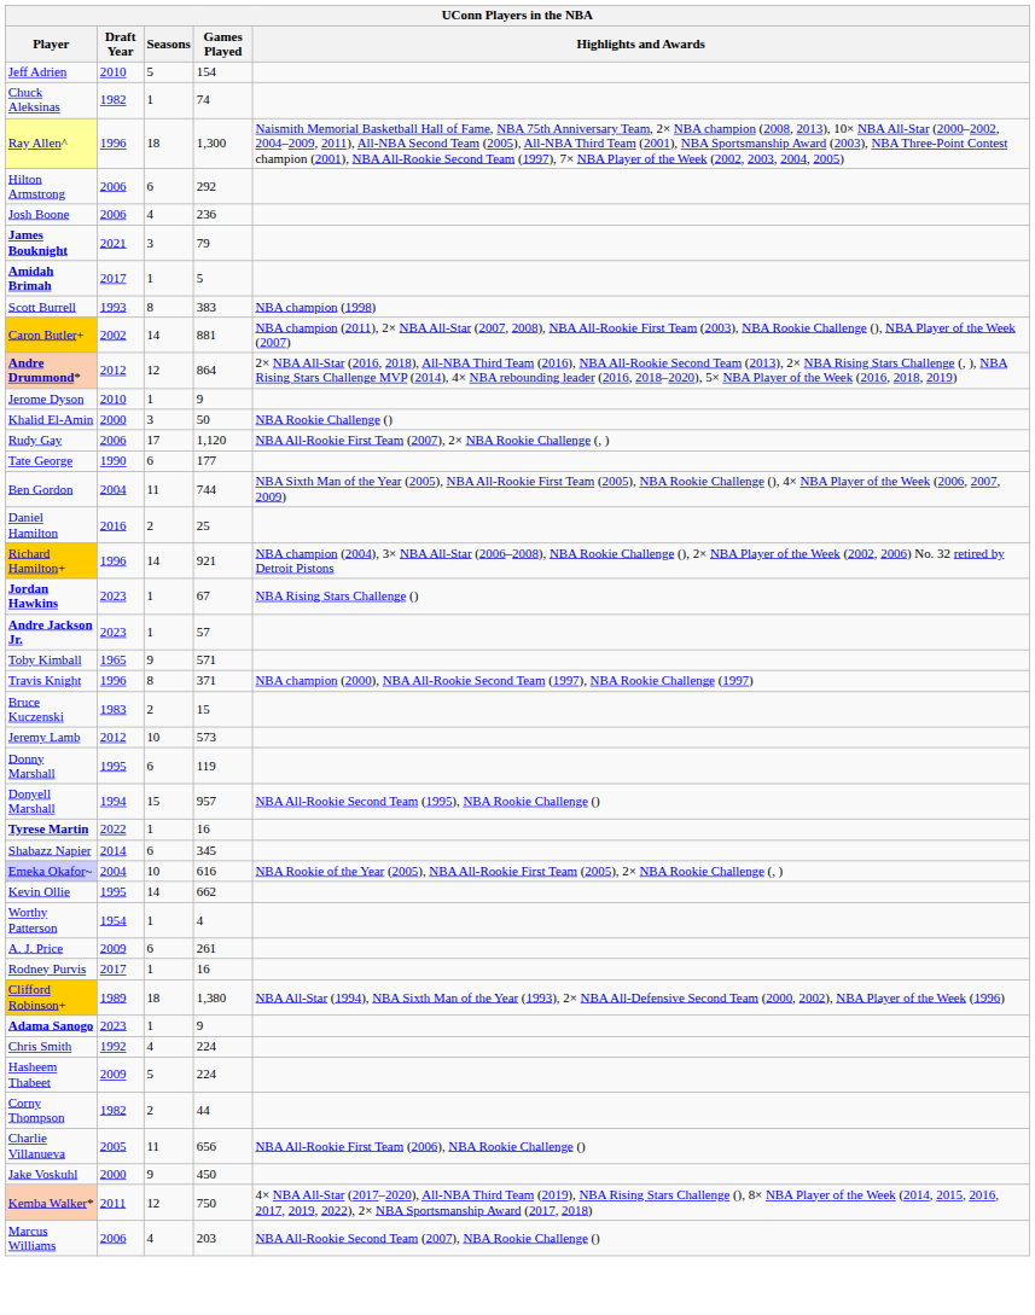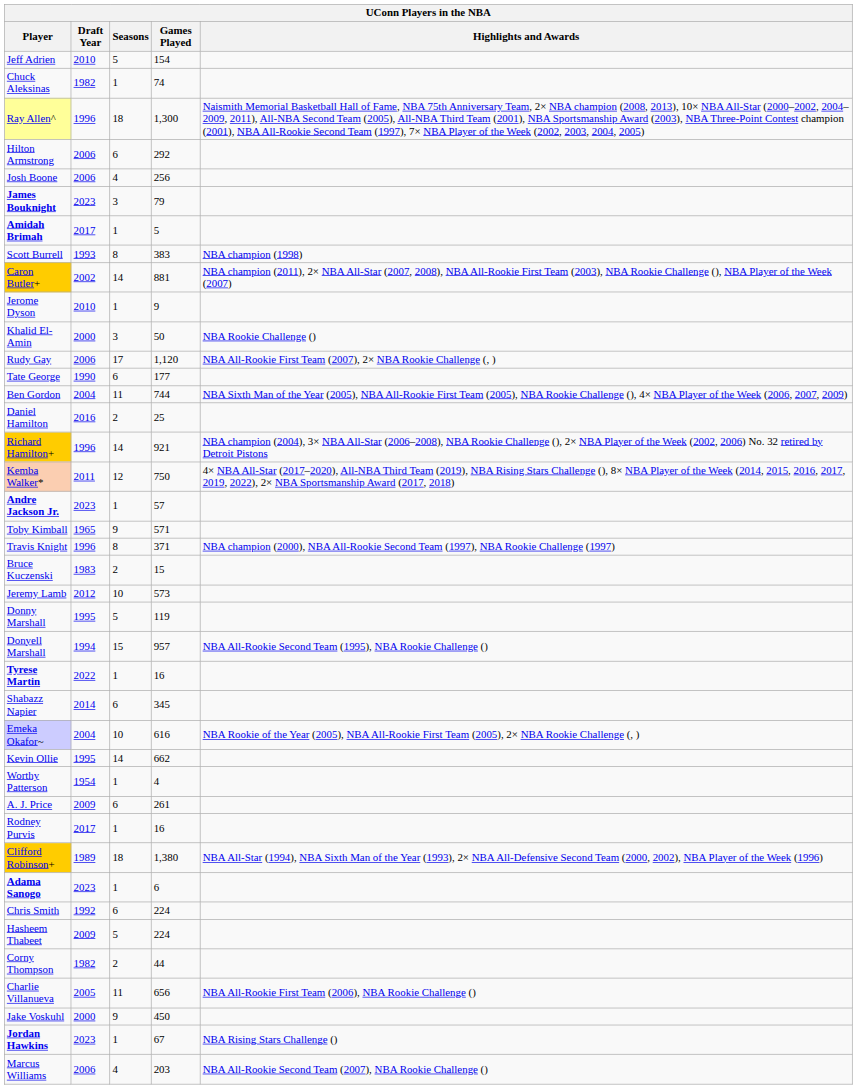Josh Boone | Games Played: 236 -> 256
James Bouknight | Draft Year: 2021 -> 2023
- row: Andre Drummond* | 2012 | 12 | 864 | 2× NBA All-Star (2016, 2018), All-NBA Third Team (2016), NBA All-Rookie Second Team (2013), 2× NBA Rising Stars Challenge (, ), NBA Rising Stars Challenge MVP (2014), 4× NBA rebounding leader (2016, 2018–2020), 5× NBA Player of the Week (2016, 2018, 2019)
rows swapped: Jordan Hawkins <-> Kemba Walker*
Donny Marshall | Seasons: 6 -> 5
Adama Sanogo | Games Played: 9 -> 6
Chris Smith | Seasons: 4 -> 6
